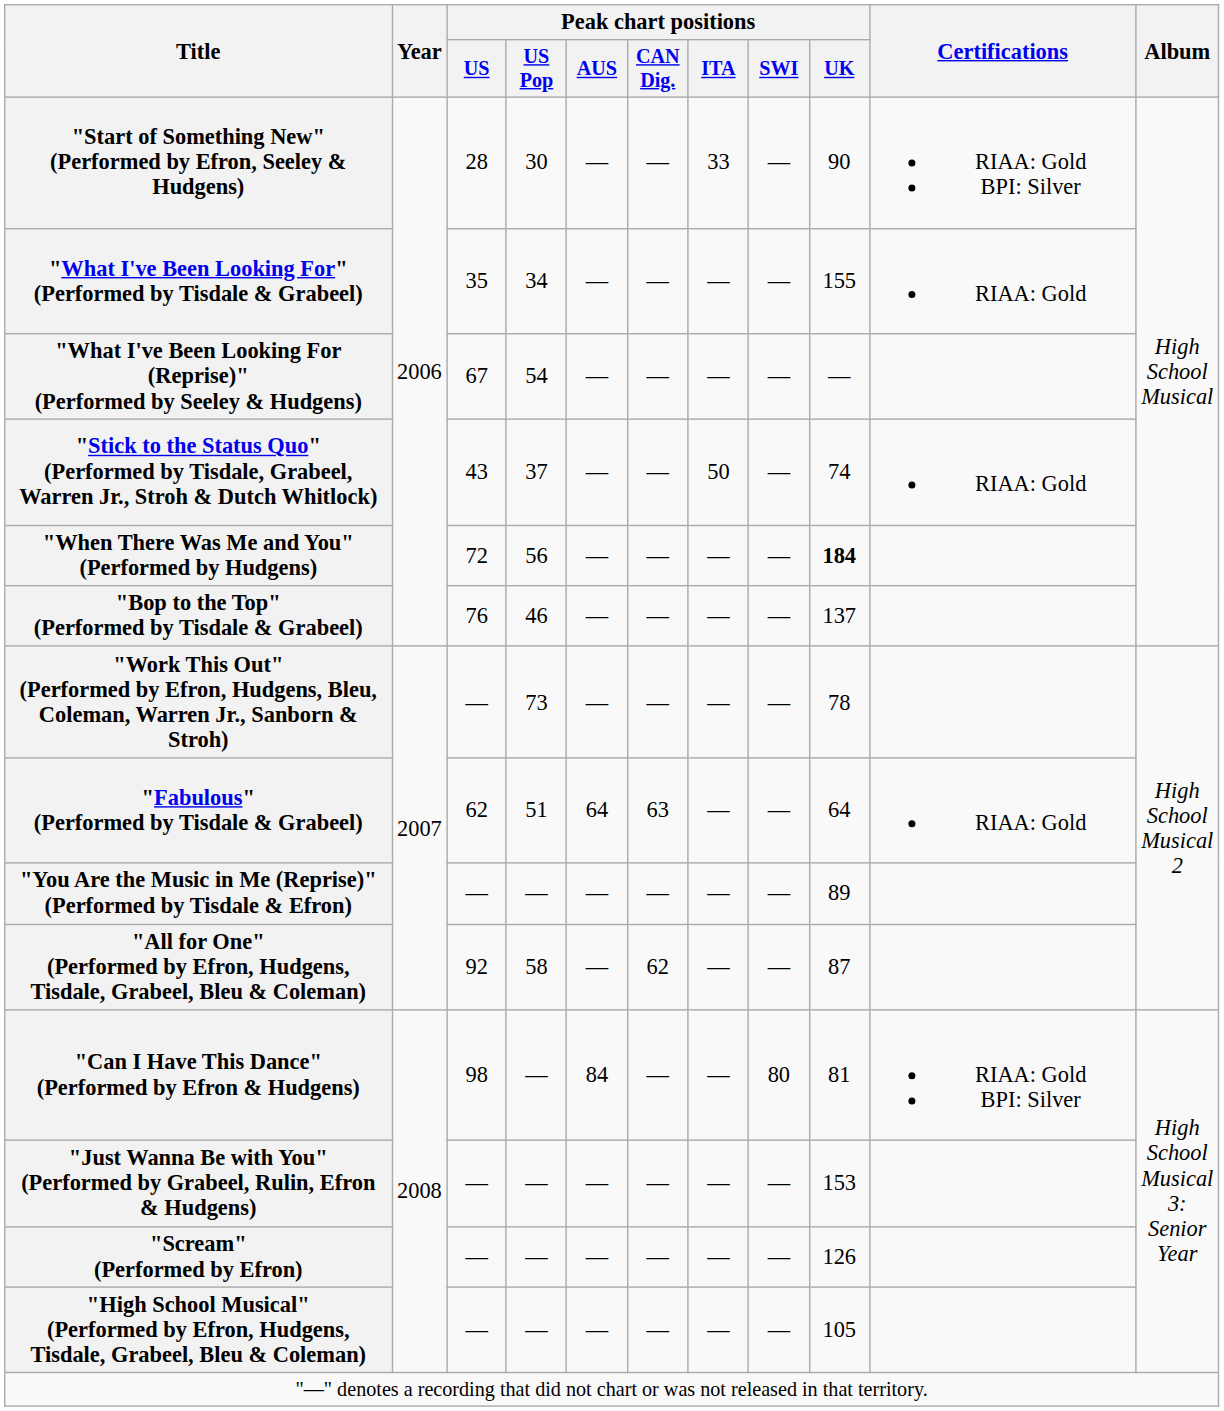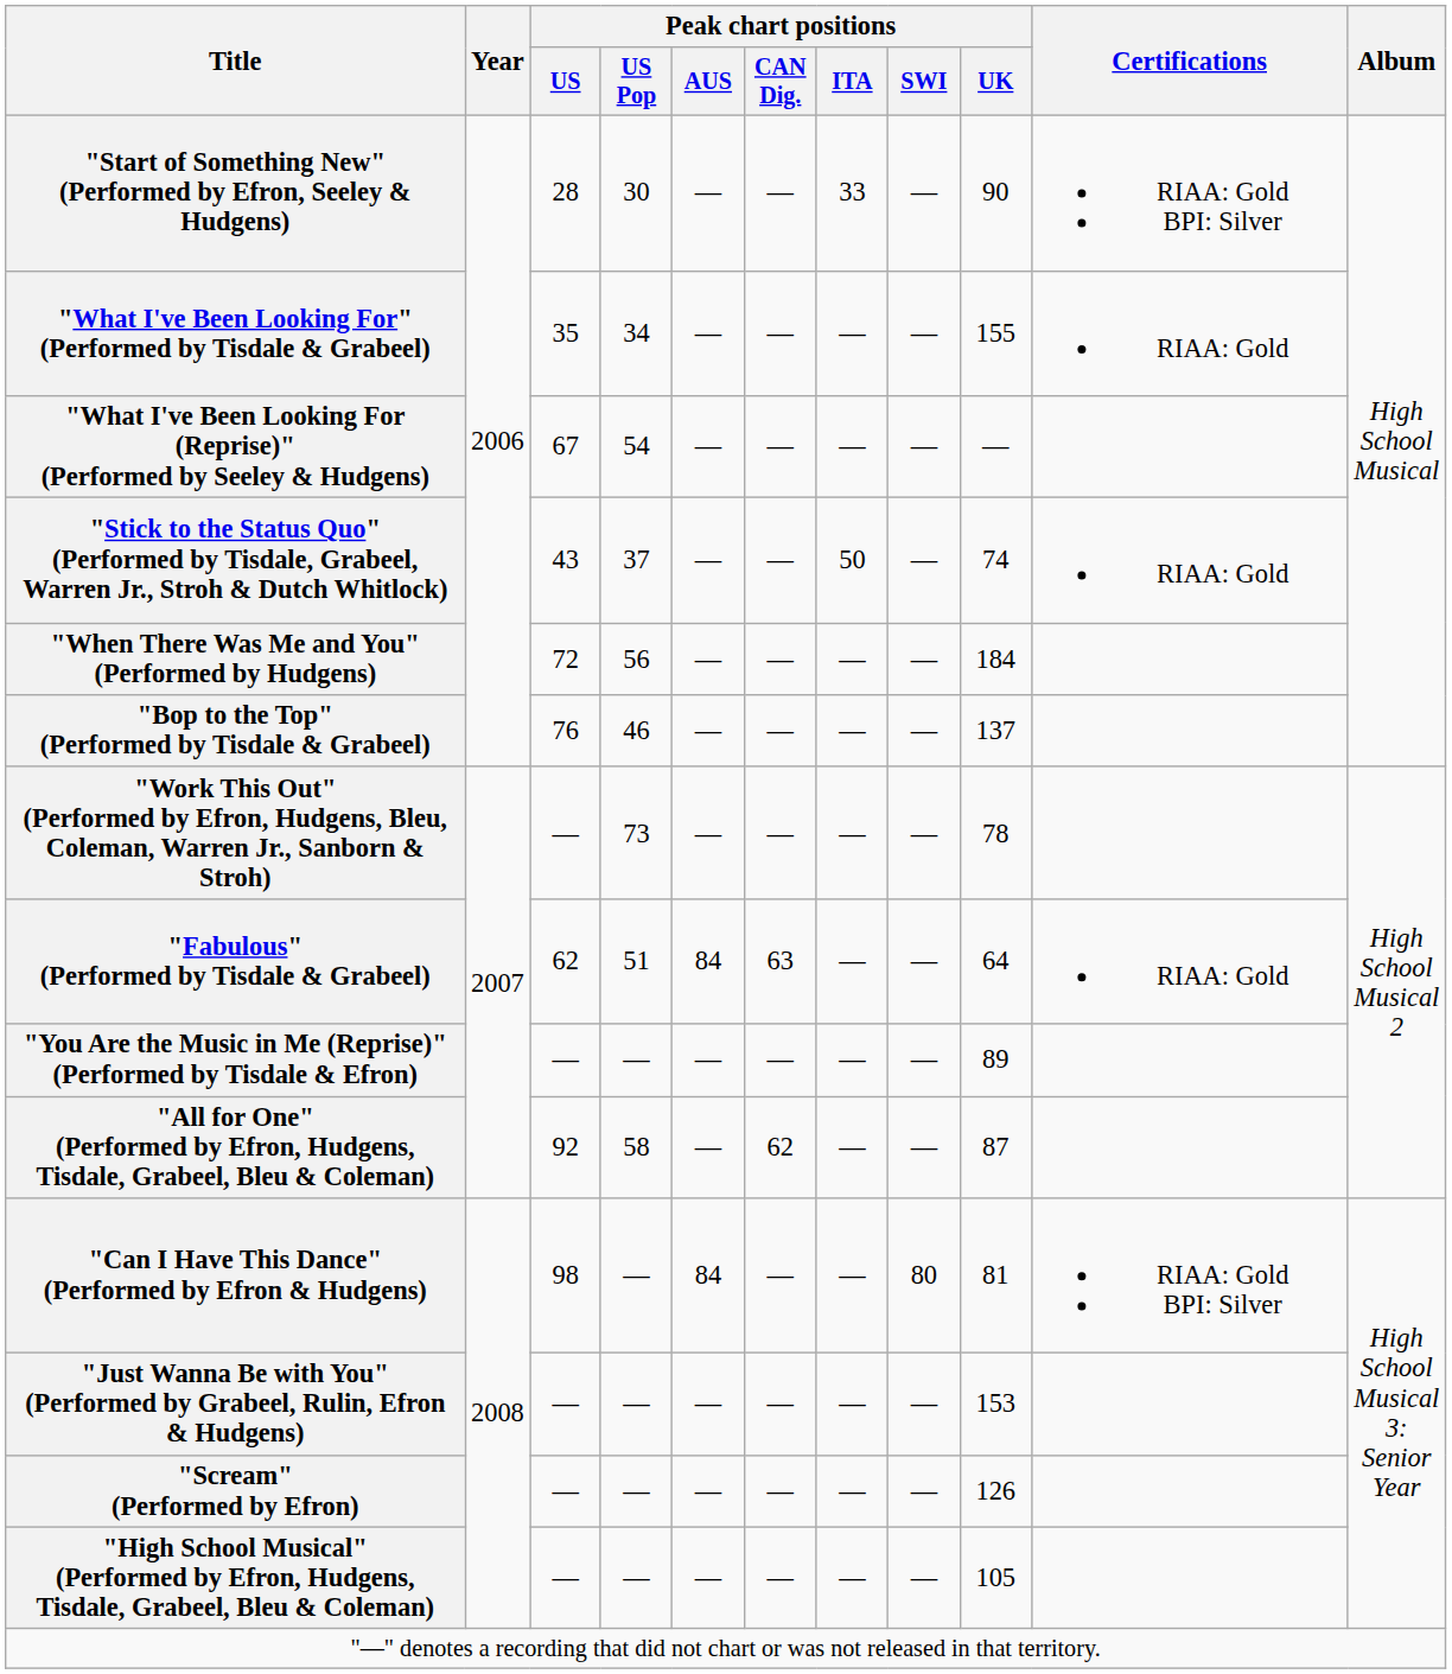"When There Was Me and You" (Performed by Hudgens) | Peak chart positions / UK: bold -> normal
"Fabulous" (Performed by Tisdale & Grabeel) | Peak chart positions / AUS: 64 -> 84
